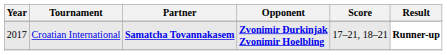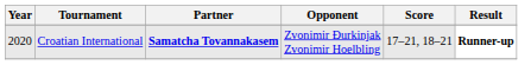Croatian International | Year: 2017 -> 2020
Croatian International | Opponent: bold -> normal
